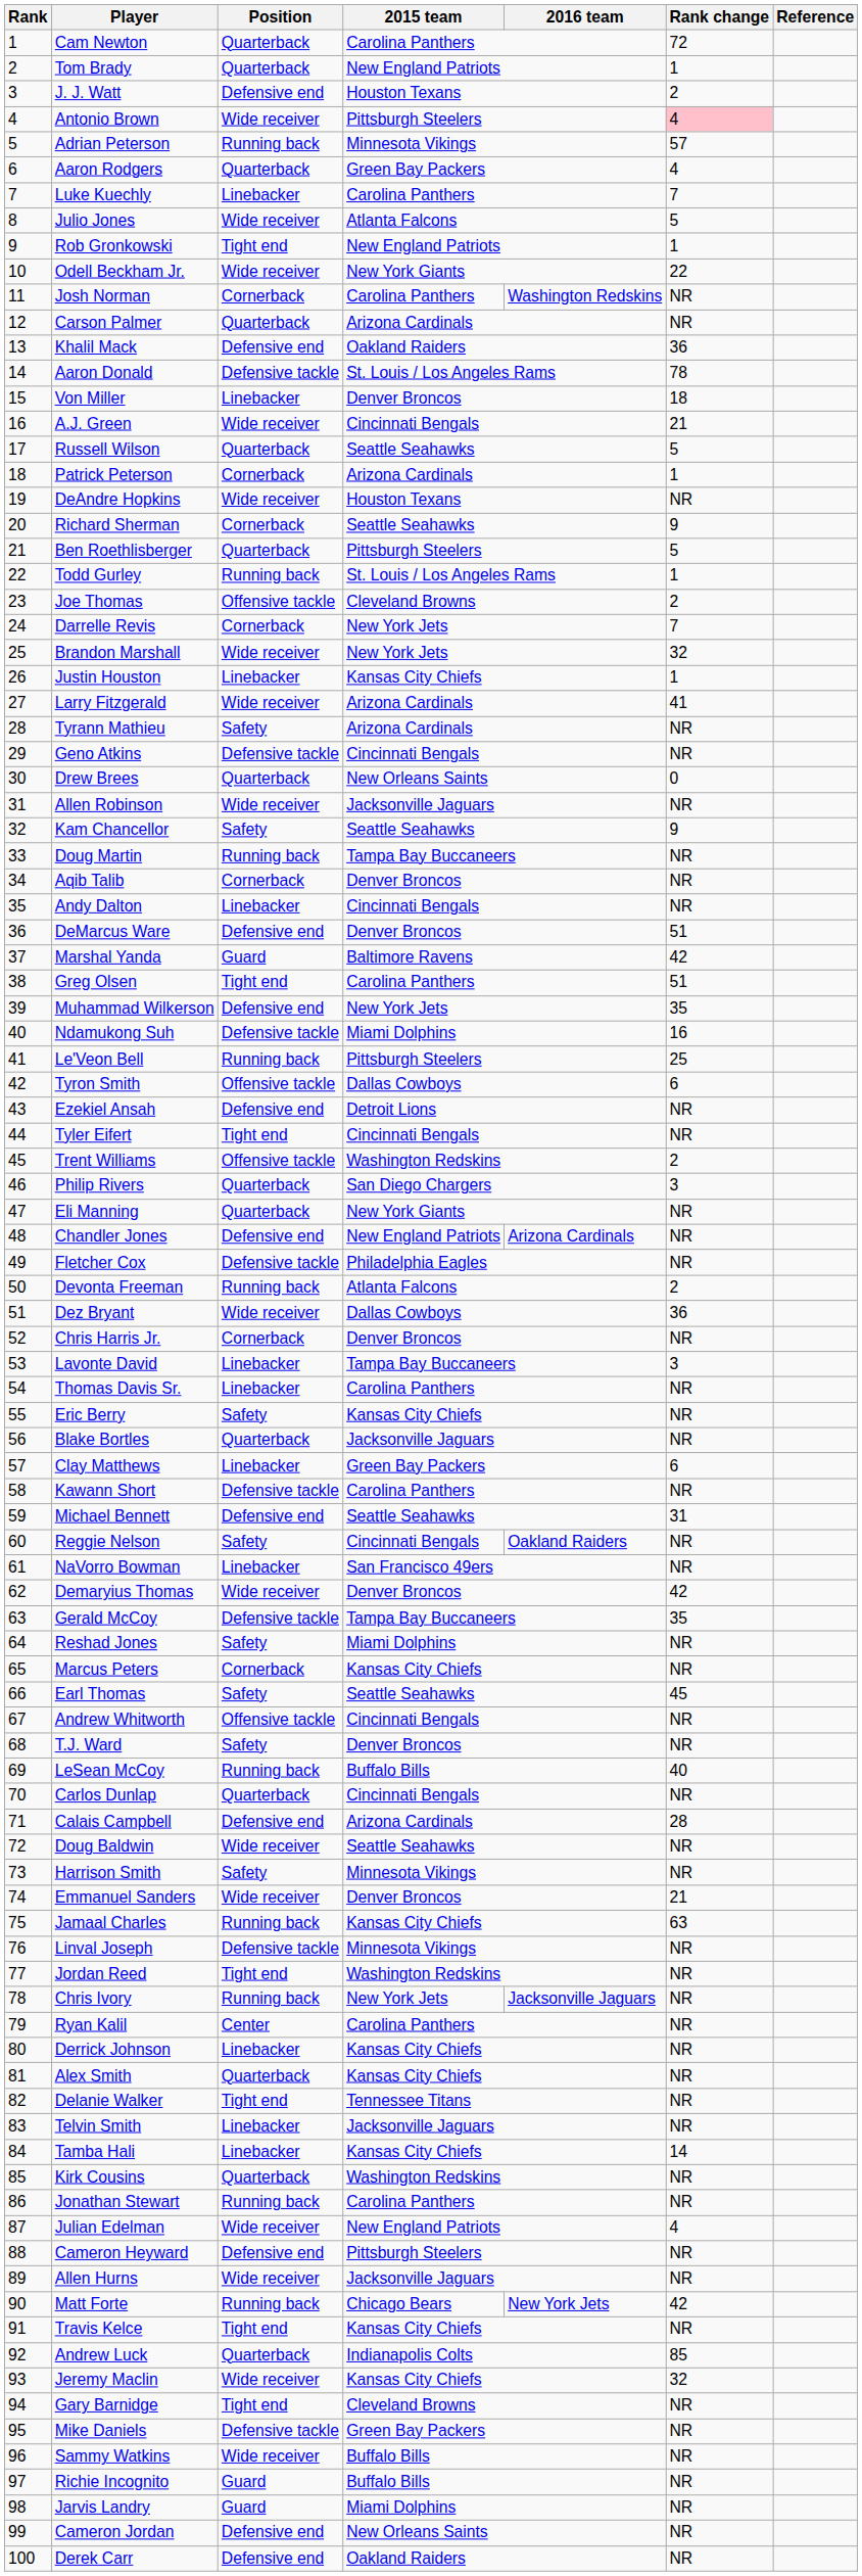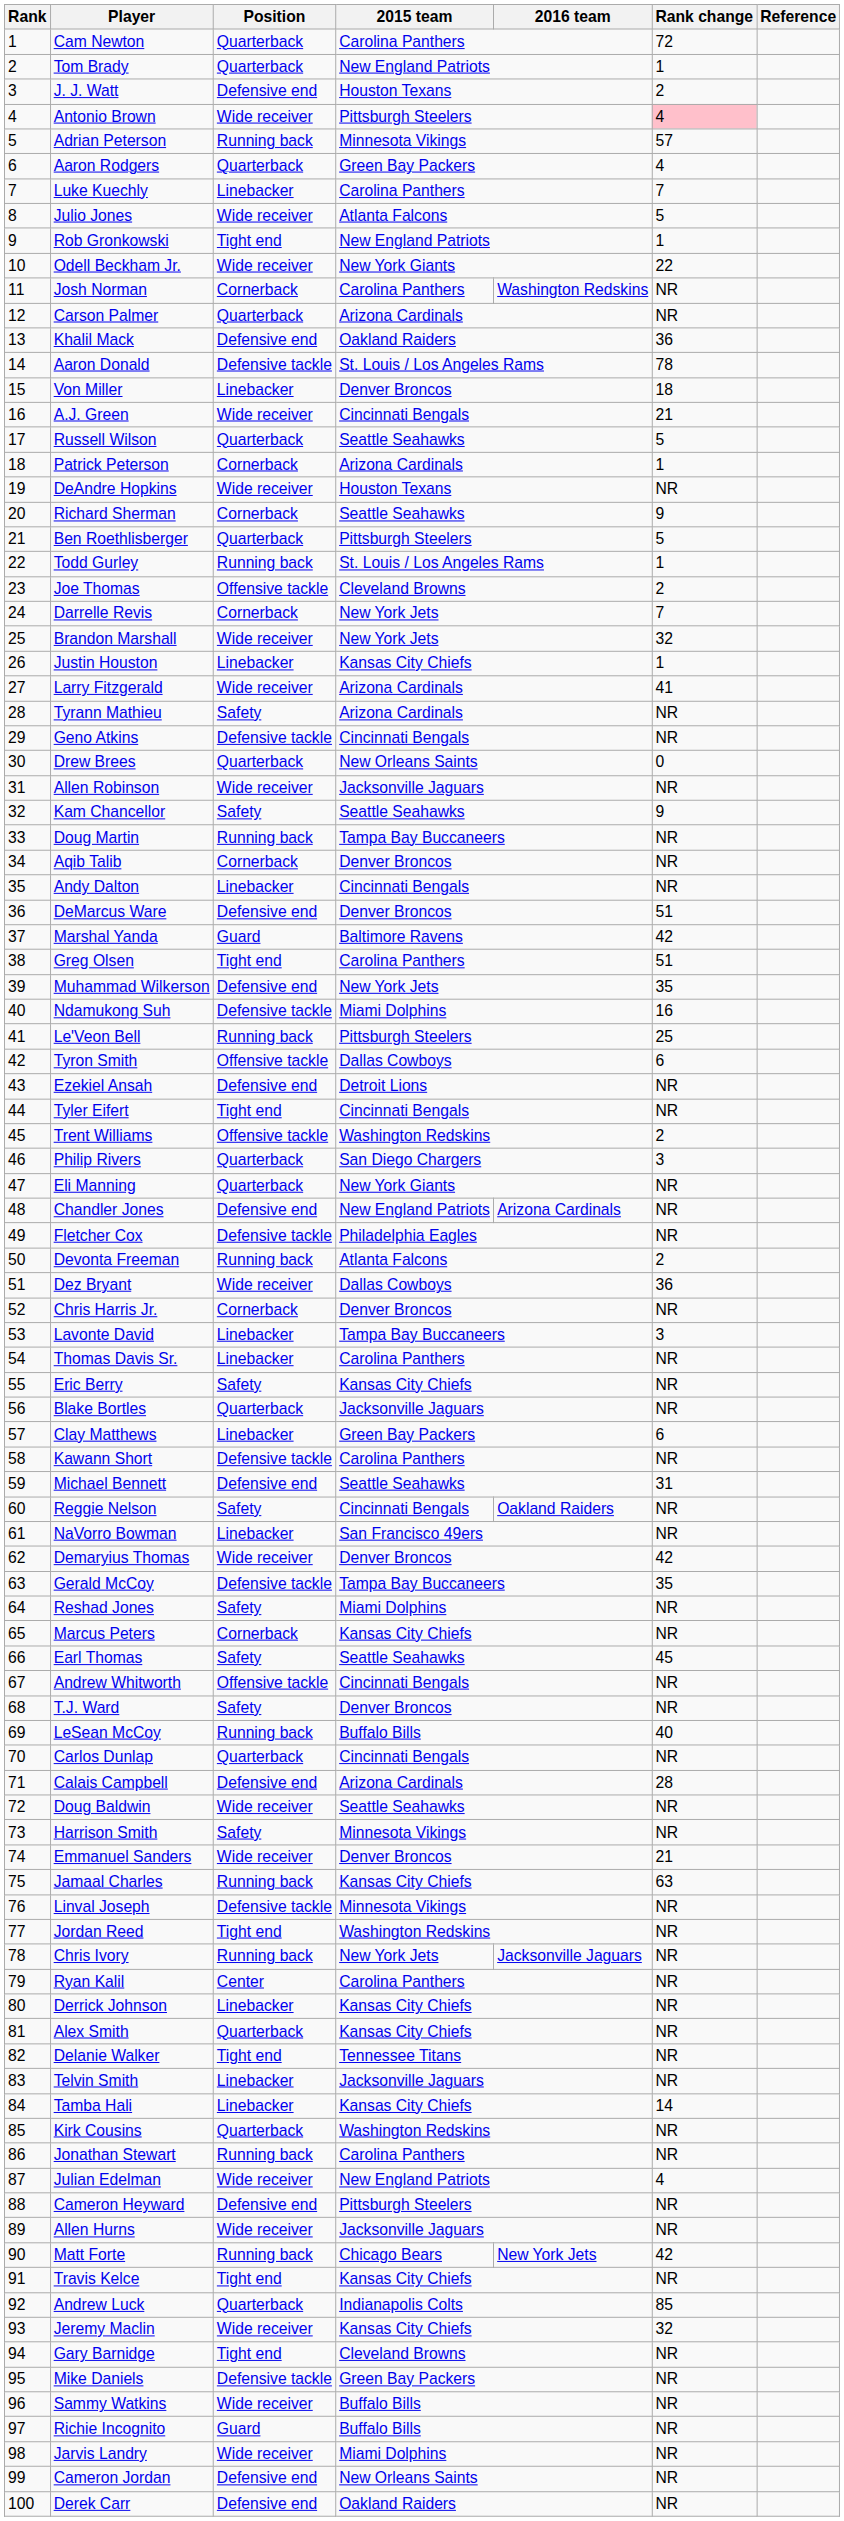Jarvis Landry | Position: Guard -> Wide receiver
